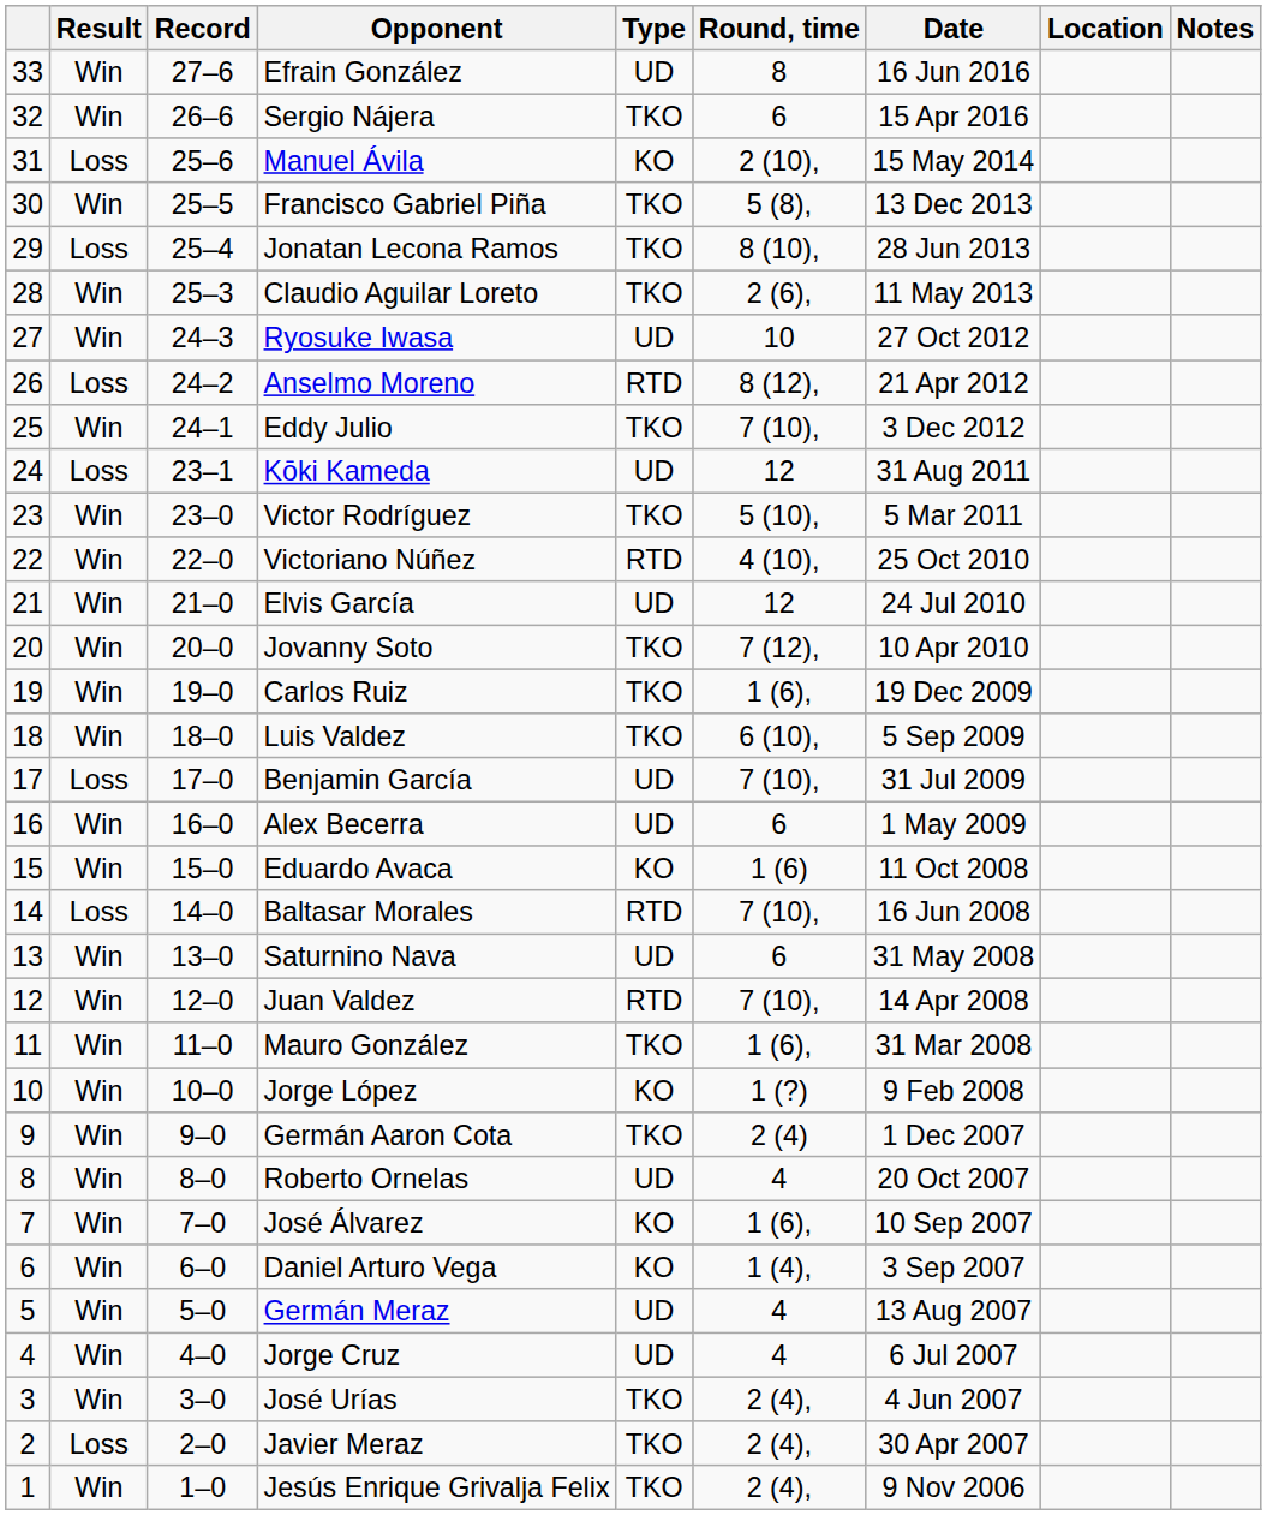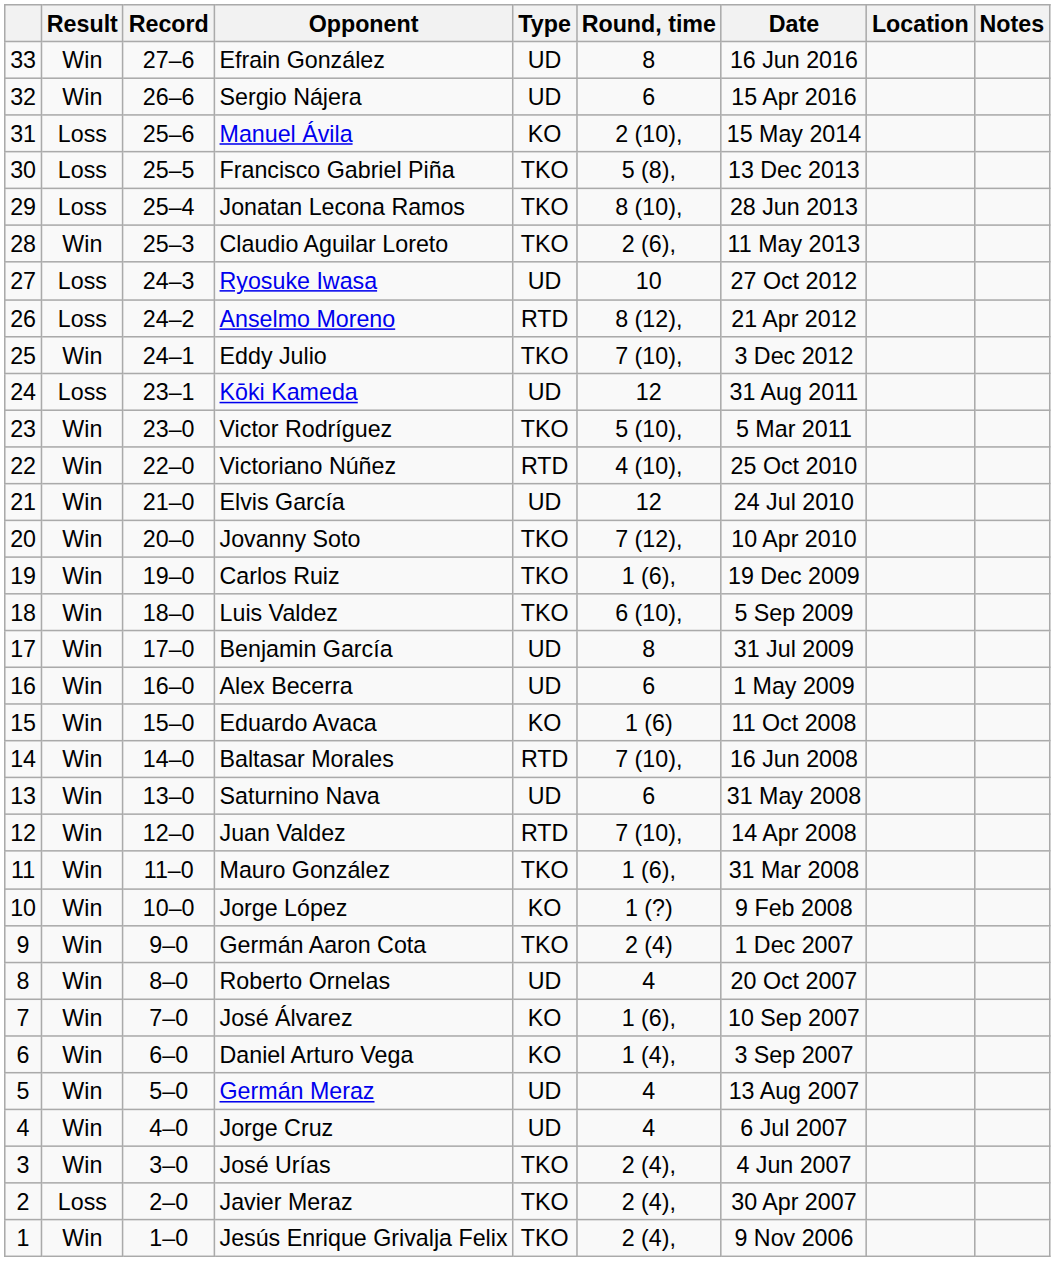Sergio Nájera | Type: TKO -> UD
Francisco Gabriel Piña | Result: Win -> Loss
Ryosuke Iwasa | Result: Win -> Loss
Benjamin García | Result: Loss -> Win
Benjamin García | Round, time: 7 (10), -> 8
Baltasar Morales | Result: Loss -> Win
